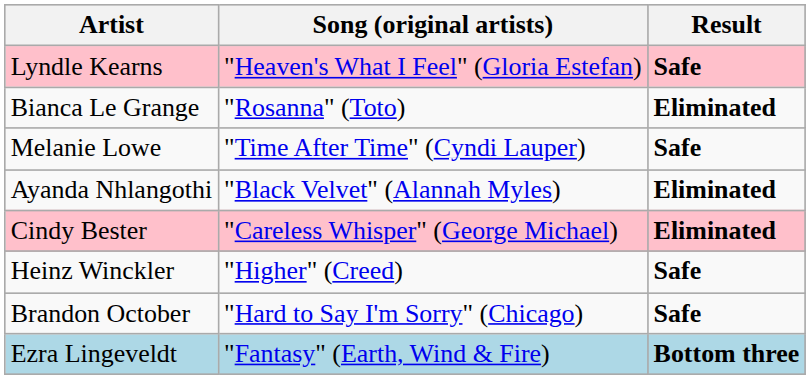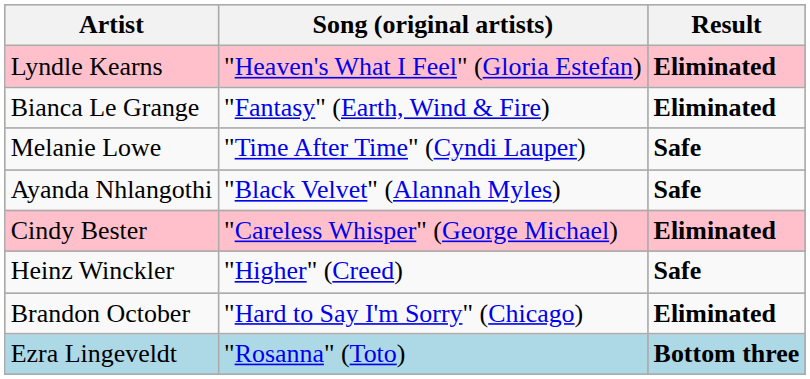Lyndle Kearns | Result: Safe -> Eliminated
Bianca Le Grange | Song (original artists): "Rosanna" (Toto) -> "Fantasy" (Earth, Wind & Fire)
Ayanda Nhlangothi | Result: Eliminated -> Safe
Brandon October | Result: Safe -> Eliminated
Ezra Lingeveldt | Song (original artists): "Fantasy" (Earth, Wind & Fire) -> "Rosanna" (Toto)
